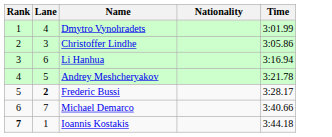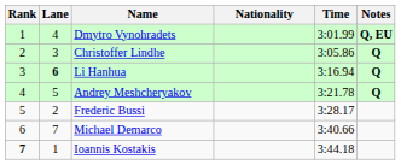+ column: Notes | Q, EU | Q | Q | Q
Li Hanhua | Lane: normal -> bold
Frederic Bussi | Lane: bold -> normal
